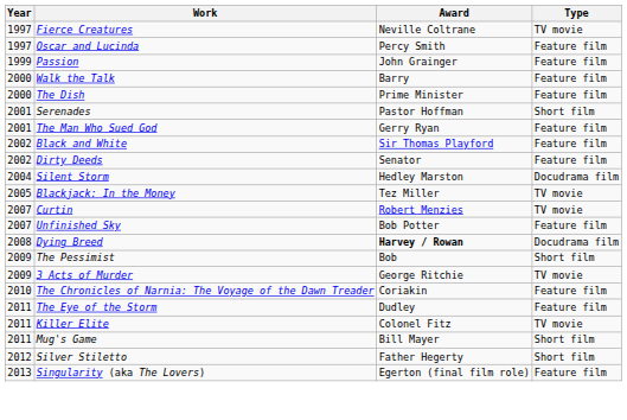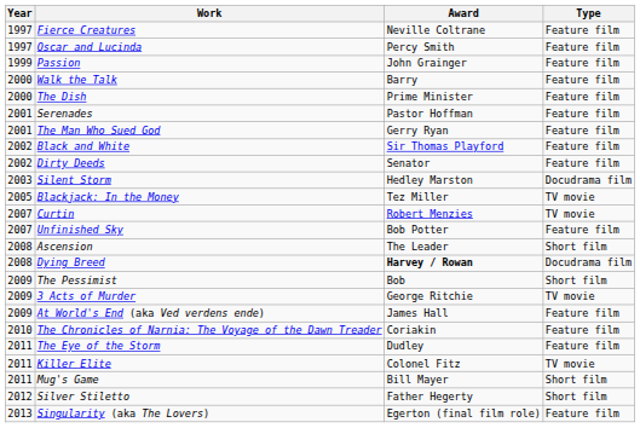Fierce Creatures | Type: TV movie -> Feature film
Serenades | Type: Short film -> Feature film
Silent Storm | Year: 2004 -> 2003
+ row: 2008 | Ascension | The Leader | Short film
+ row: 2009 | At World's End (aka Ved verdens ende) | James Hall | Feature film
